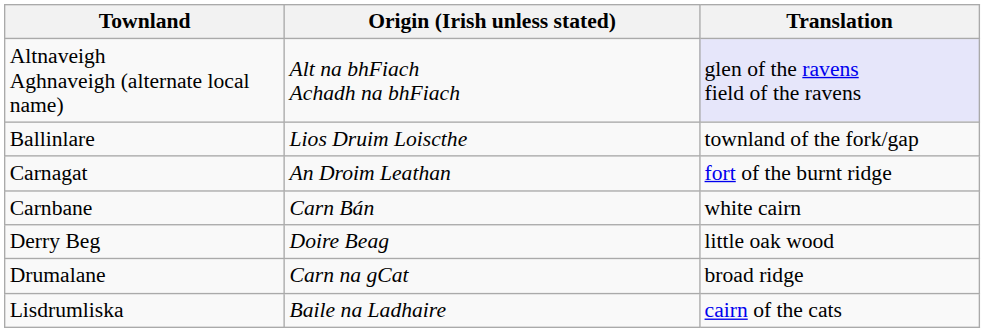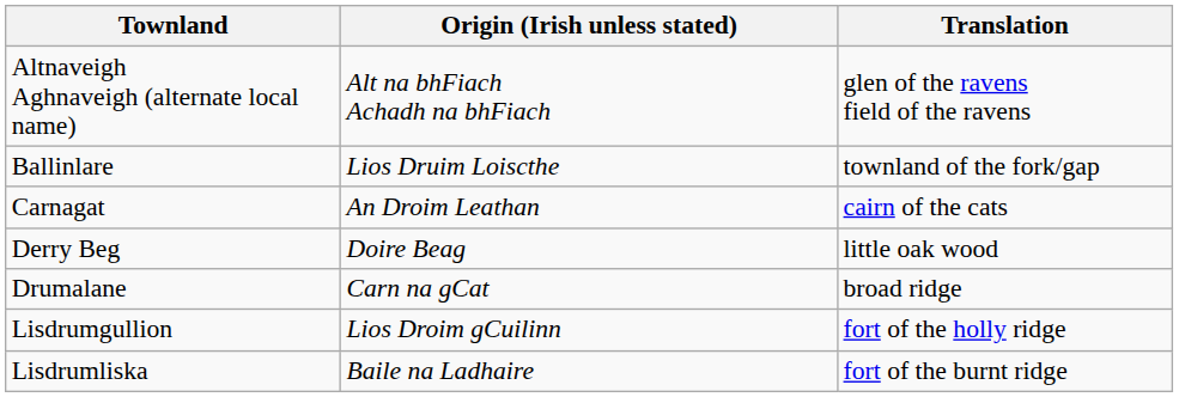Altnaveigh Aghnaveigh (alternate local name) | Translation: lavender background -> no background
Carnagat | Translation: fort of the burnt ridge -> cairn of the cats
- row: Carnbane | Carn Bán | white cairn
+ row: Lisdrumgullion | Lios Droim gCuilinn | fort of the holly ridge
Lisdrumliska | Translation: cairn of the cats -> fort of the burnt ridge
